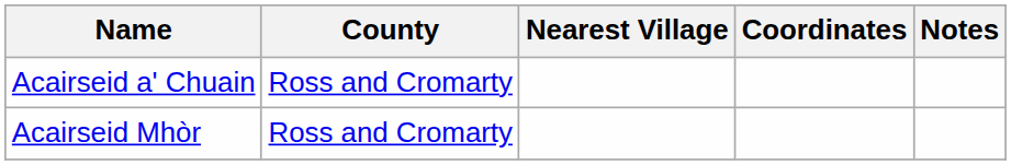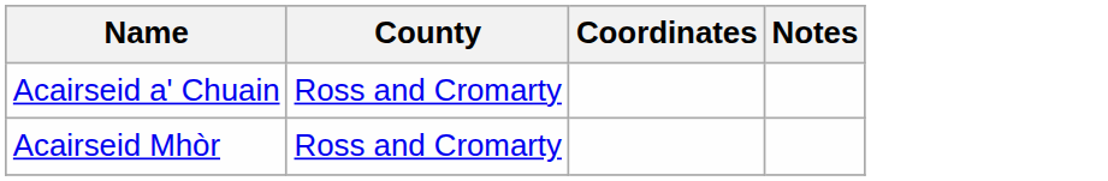- column: Nearest Village
